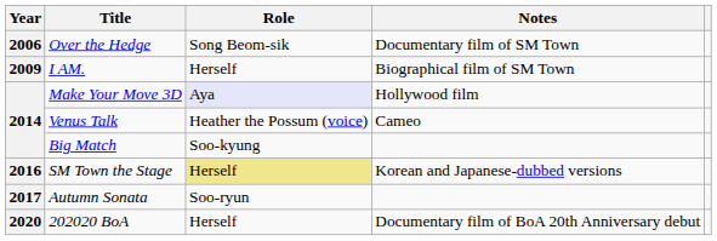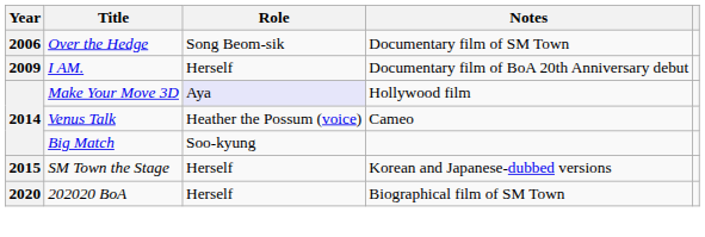I AM. | Notes: Biographical film of SM Town -> Documentary film of BoA 20th Anniversary debut
SM Town the Stage | Year: 2016 -> 2015
SM Town the Stage | Role: khaki background -> no background
- row: 2017 | Autumn Sonata | Soo-ryun
202020 BoA | Notes: Documentary film of BoA 20th Anniversary debut -> Biographical film of SM Town
